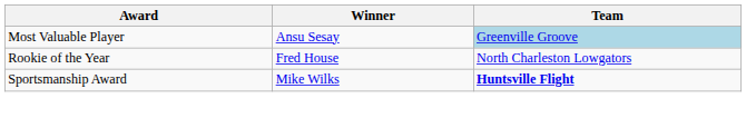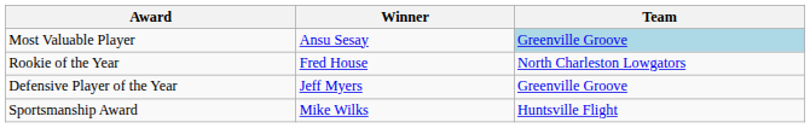+ row: Defensive Player of the Year | Jeff Myers | Greenville Groove
Sportsmanship Award | Team: bold -> normal
